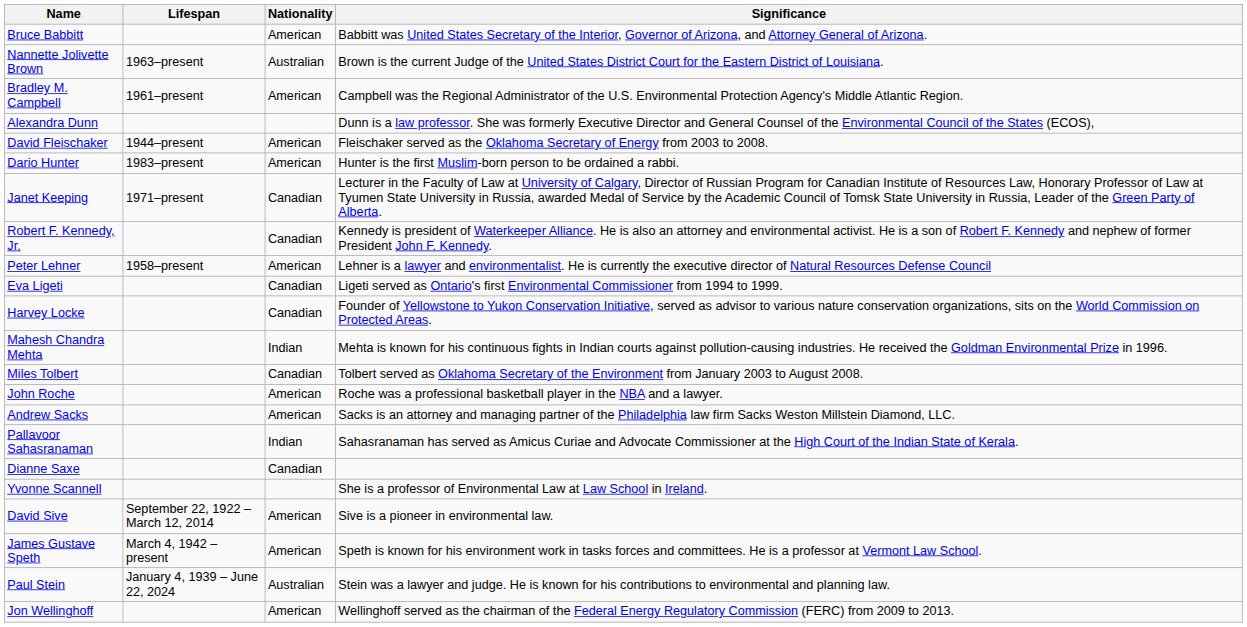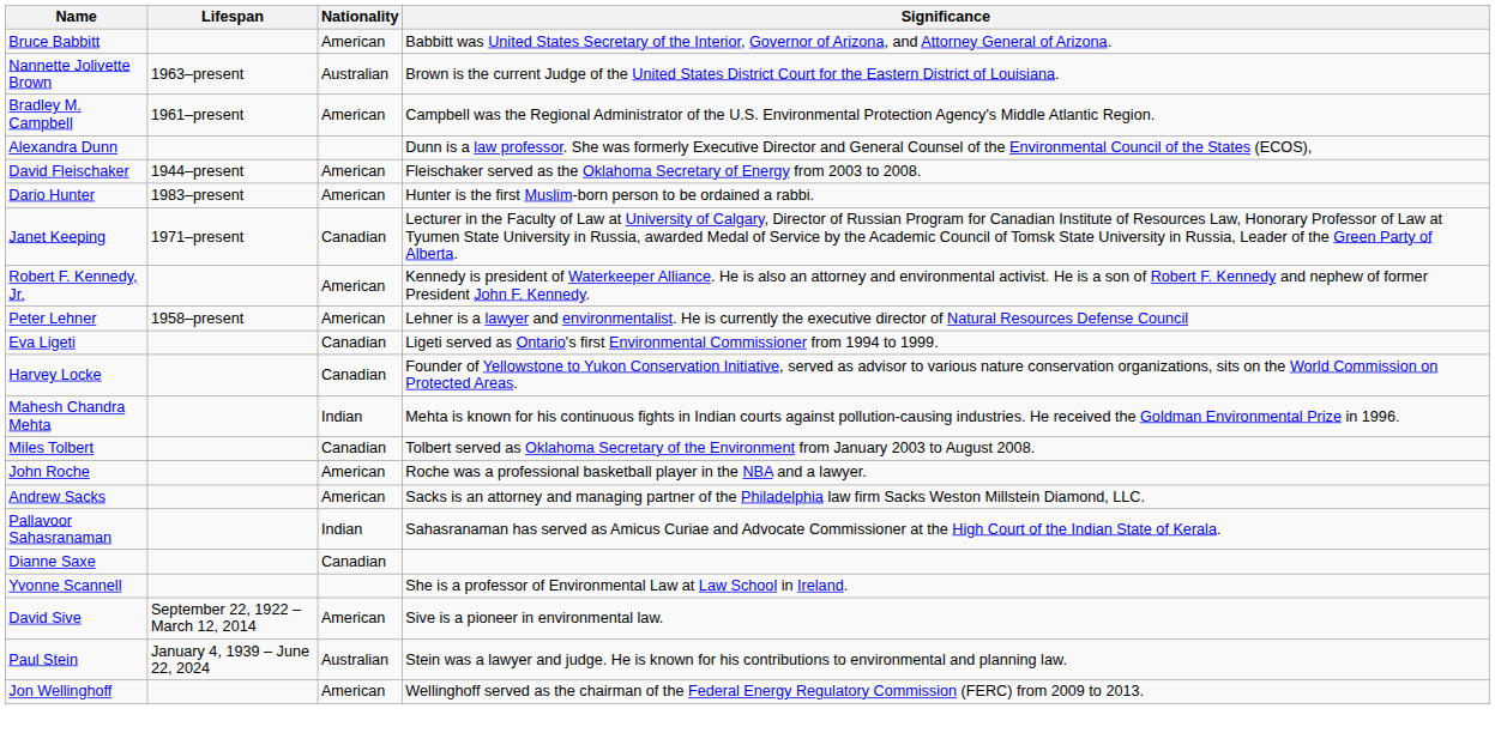Robert F. Kennedy, Jr. | Nationality: Canadian -> American
- row: James Gustave Speth | March 4, 1942 – present | American | Speth is known for his environment work in tasks forces and committees. He is a professor at Vermont Law School.
